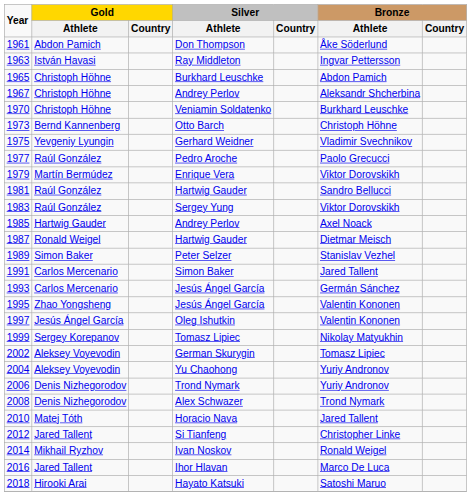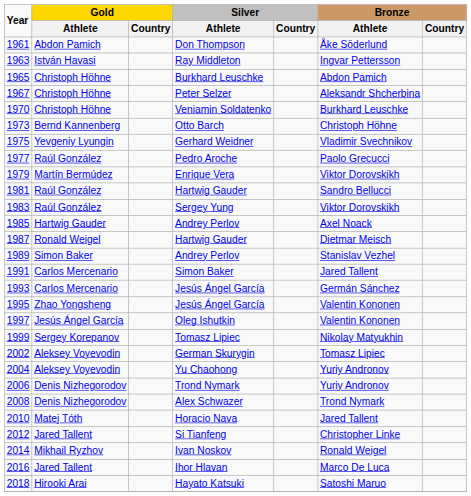1967 | Silver / Athlete: Andrey Perlov -> Peter Selzer
1989 | Silver / Athlete: Peter Selzer -> Andrey Perlov
